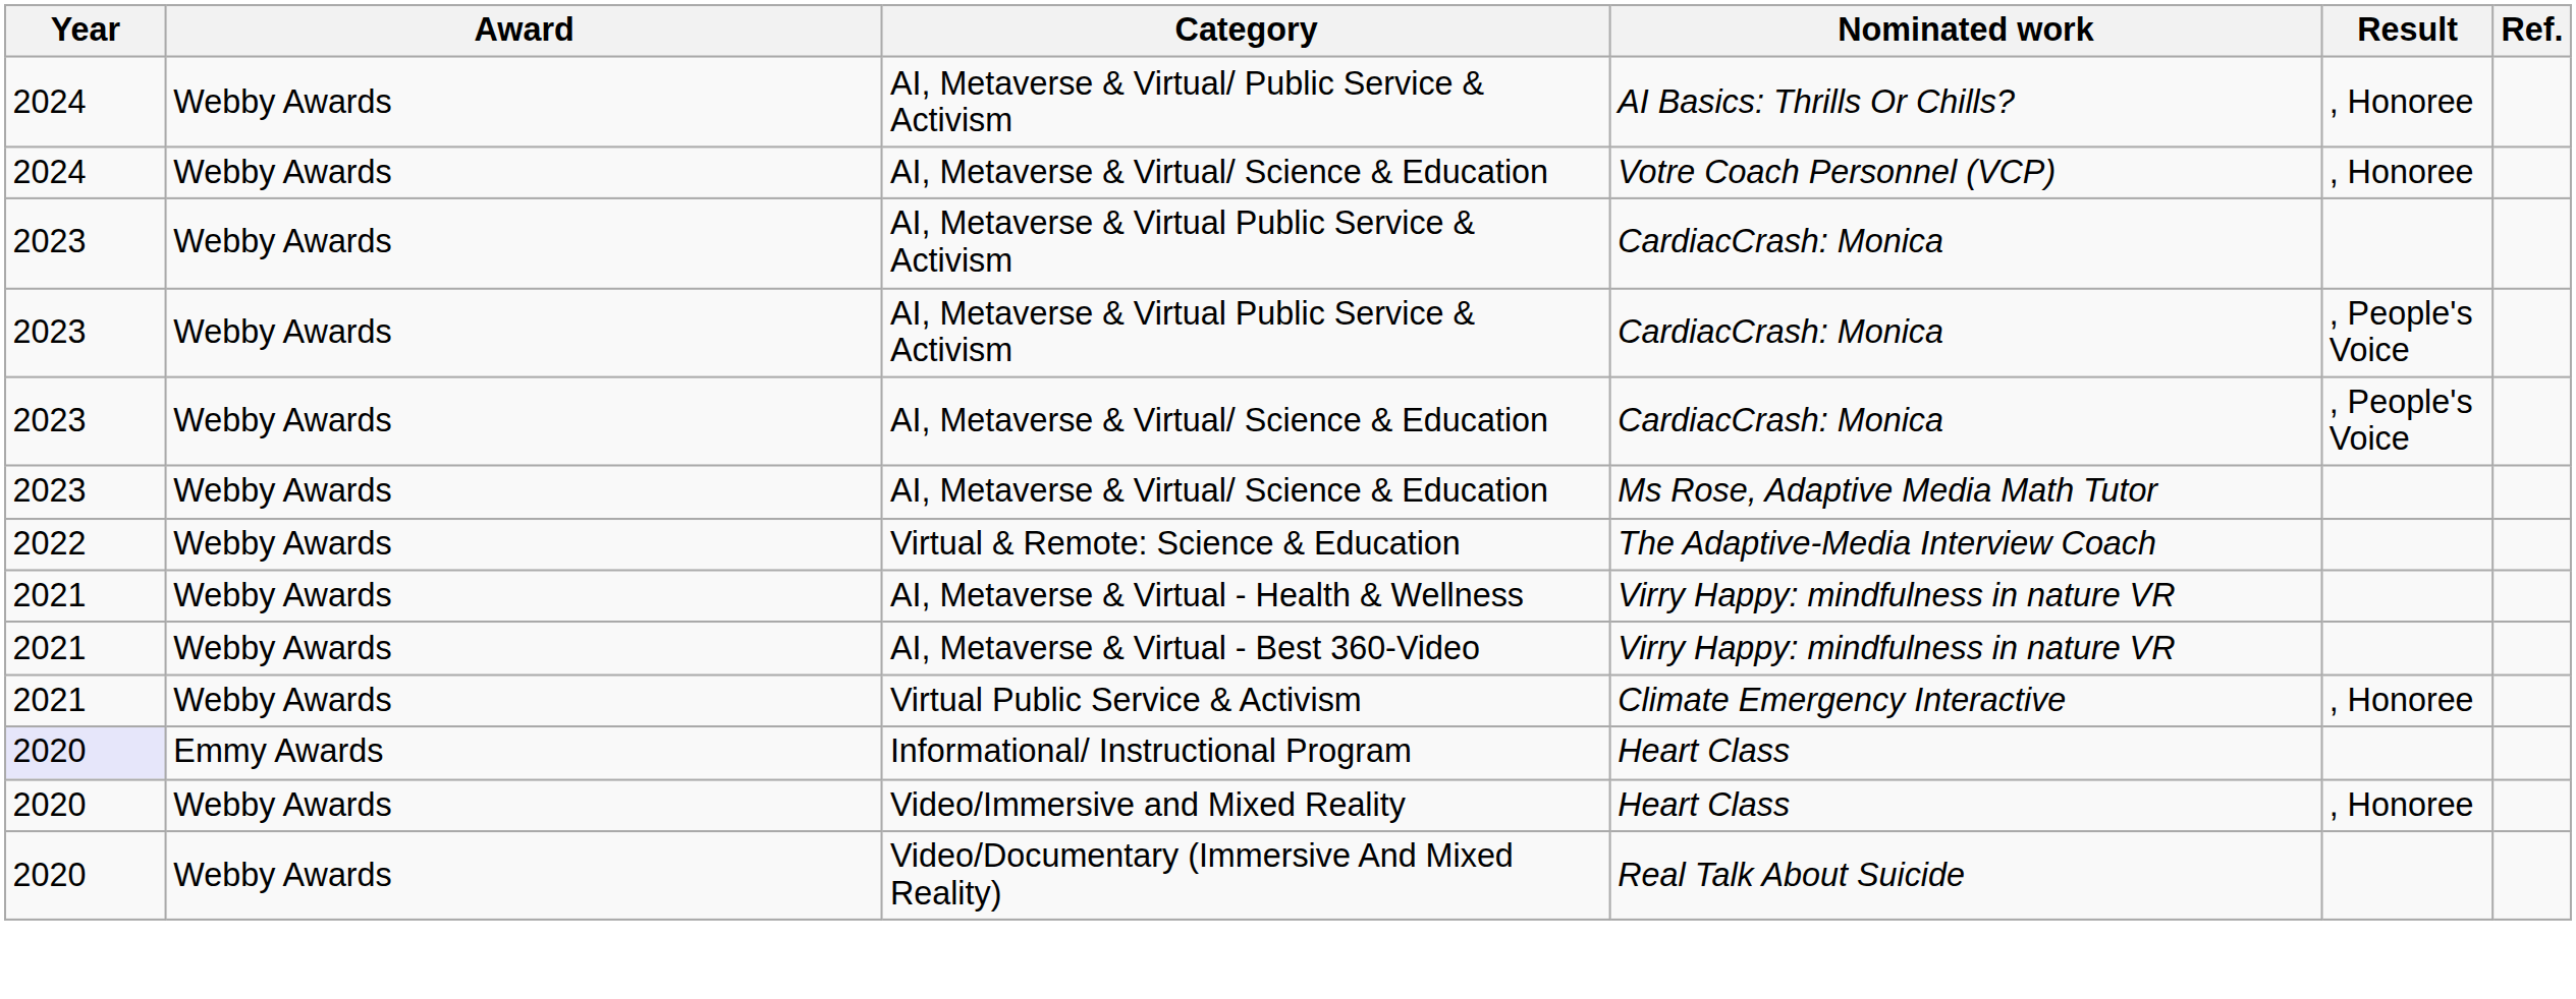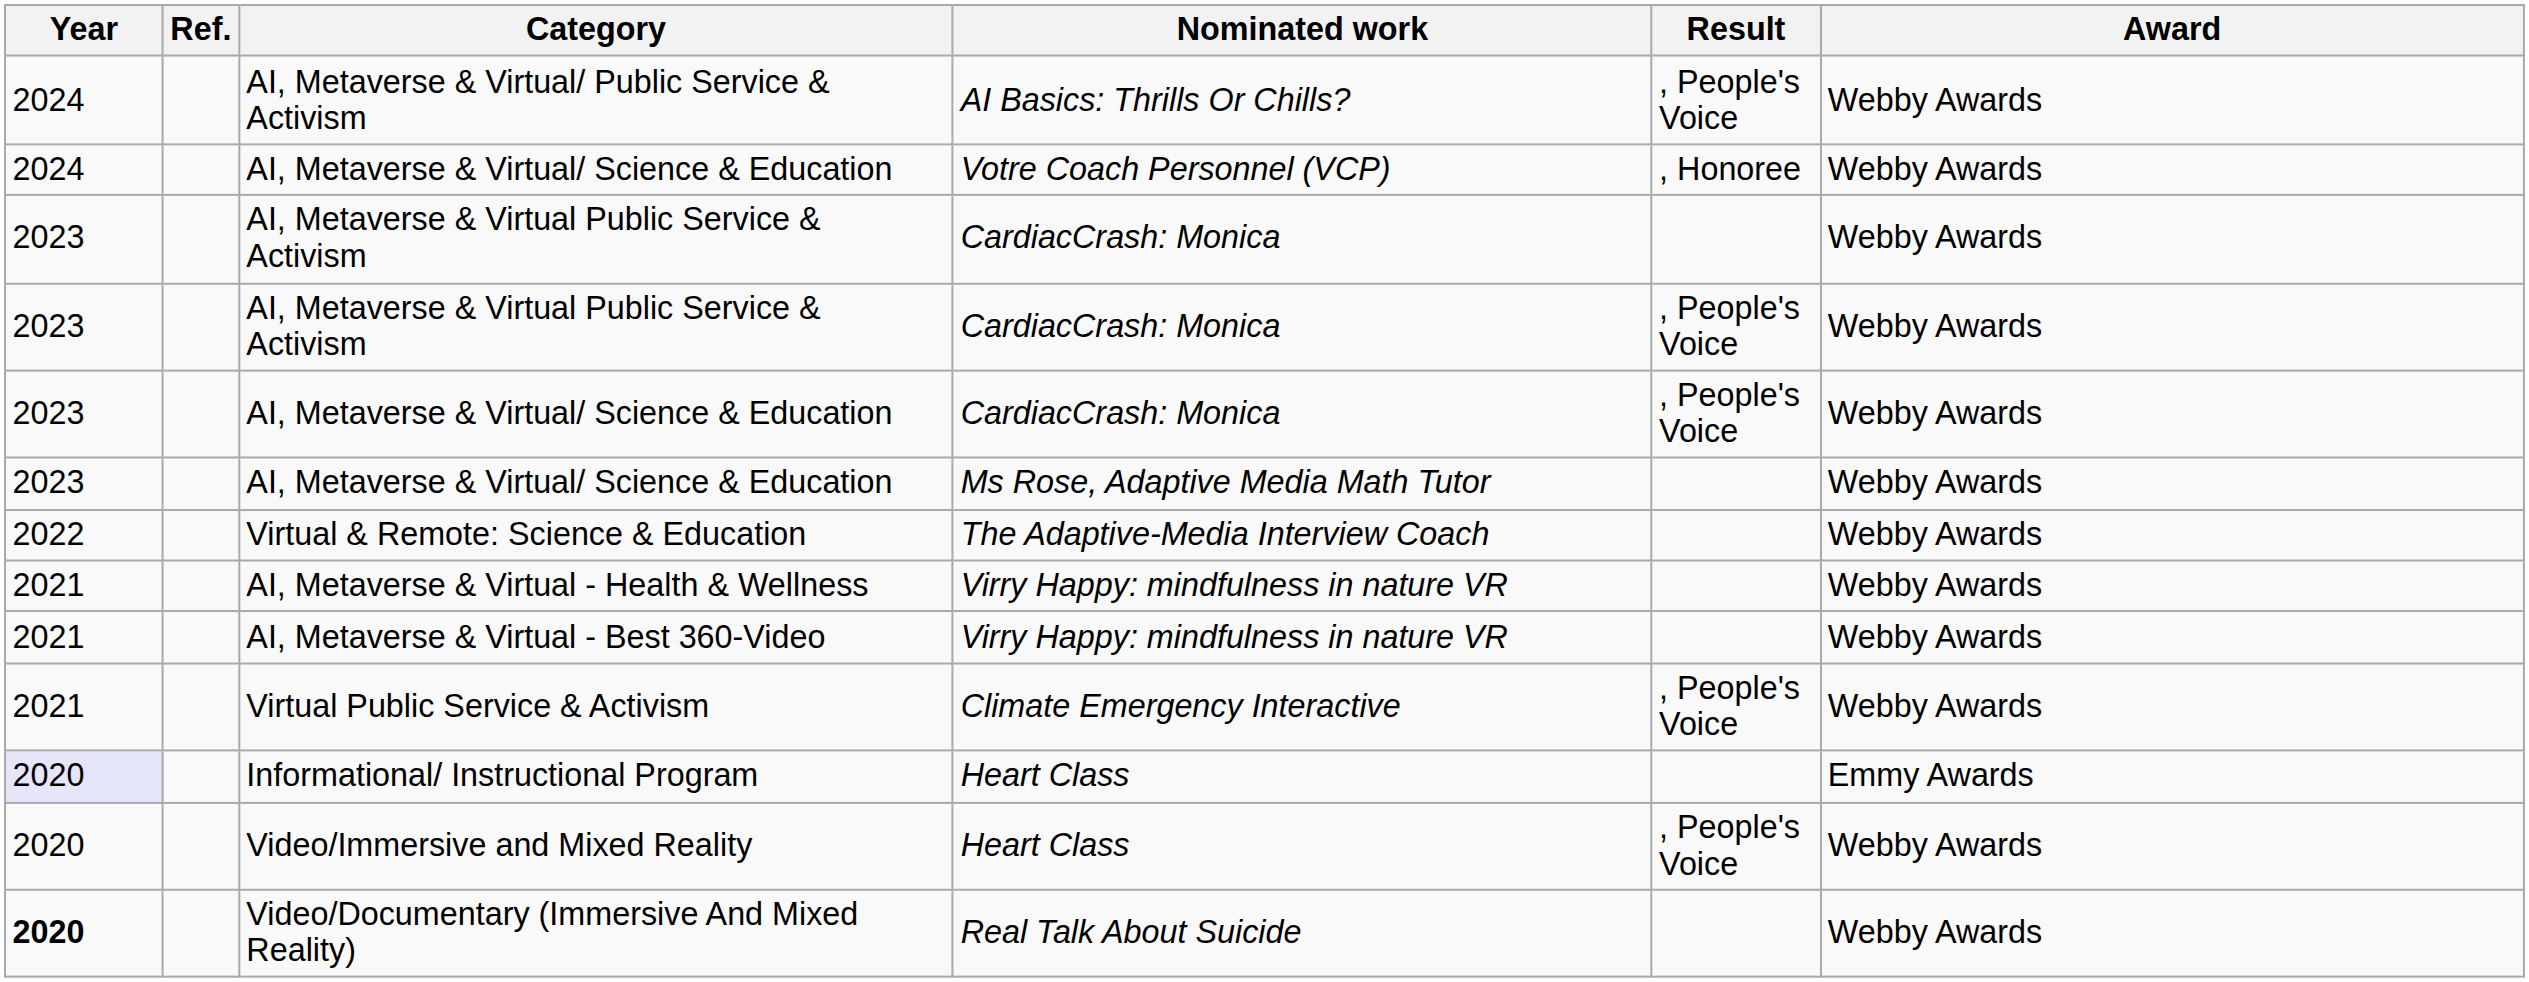columns swapped: Award <-> Ref.
AI, Metaverse & Virtual/ Public Service & Activism | Result: , Honoree -> , People's Voice
Virtual Public Service & Activism | Result: , Honoree -> , People's Voice
Video/Immersive and Mixed Reality | Result: , Honoree -> , People's Voice
Video/Documentary (Immersive And Mixed Reality) | Year: normal -> bold
